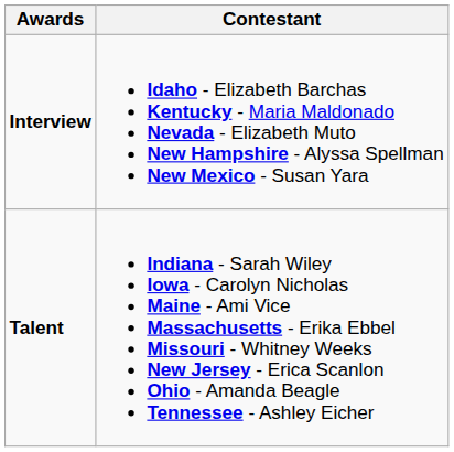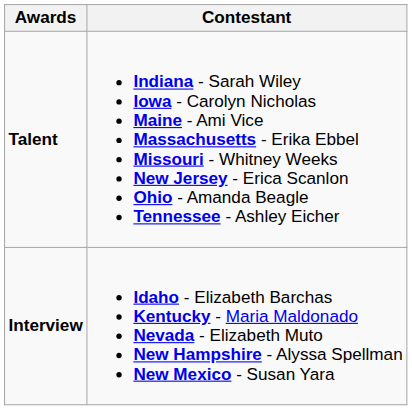rows swapped: Interview <-> Talent
